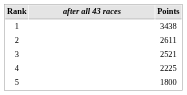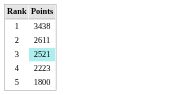- column: after all 43 races
3 | Points: no background -> paleturquoise background
4 | Points: 2225 -> 2223
